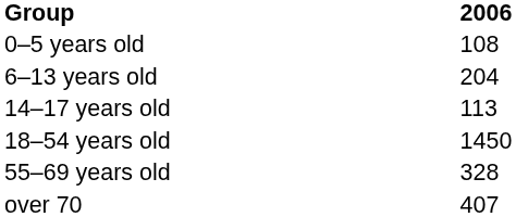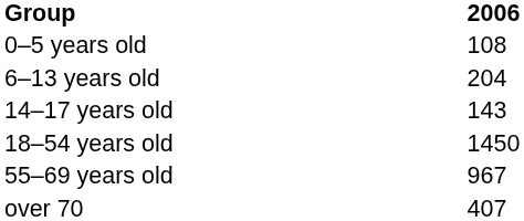14–17 years old | 2006: 113 -> 143
55–69 years old | 2006: 328 -> 967
